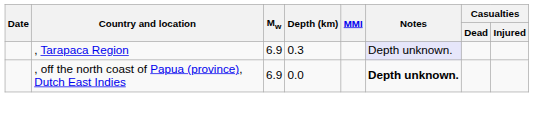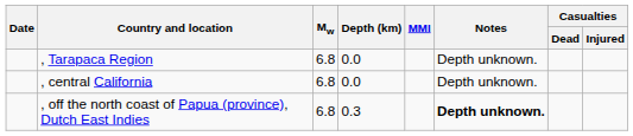, Tarapaca Region | Mw: 6.9 -> 6.8
, Tarapaca Region | Depth (km): 0.3 -> 0.0
, Tarapaca Region | Notes: lavender background -> no background
+ row: , central California | 6.8 | 0.0 | Depth unknown.
, off the north coast of Papua (province), Dutch East Indies | Mw: 6.9 -> 6.8
, off the north coast of Papua (province), Dutch East Indies | Depth (km): 0.0 -> 0.3
